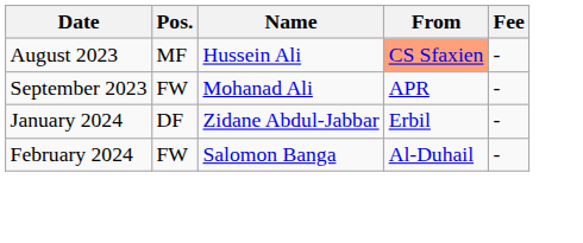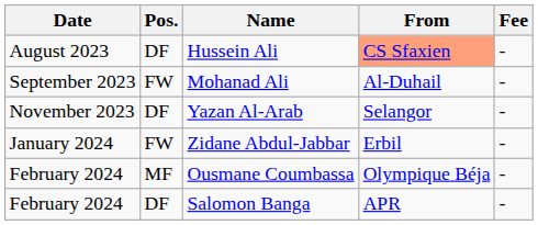Hussein Ali | Pos.: MF -> DF
Mohanad Ali | From: APR -> Al-Duhail
+ row: November 2023 | DF | Yazan Al-Arab | Selangor | -
Zidane Abdul-Jabbar | Pos.: DF -> FW
+ row: February 2024 | MF | Ousmane Coumbassa | Olympique Béja | -
Salomon Banga | Pos.: FW -> DF
Salomon Banga | From: Al-Duhail -> APR
